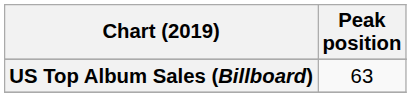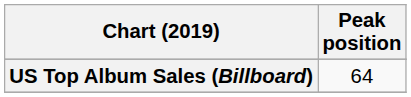US Top Album Sales (Billboard) | Peak position: 63 -> 64
